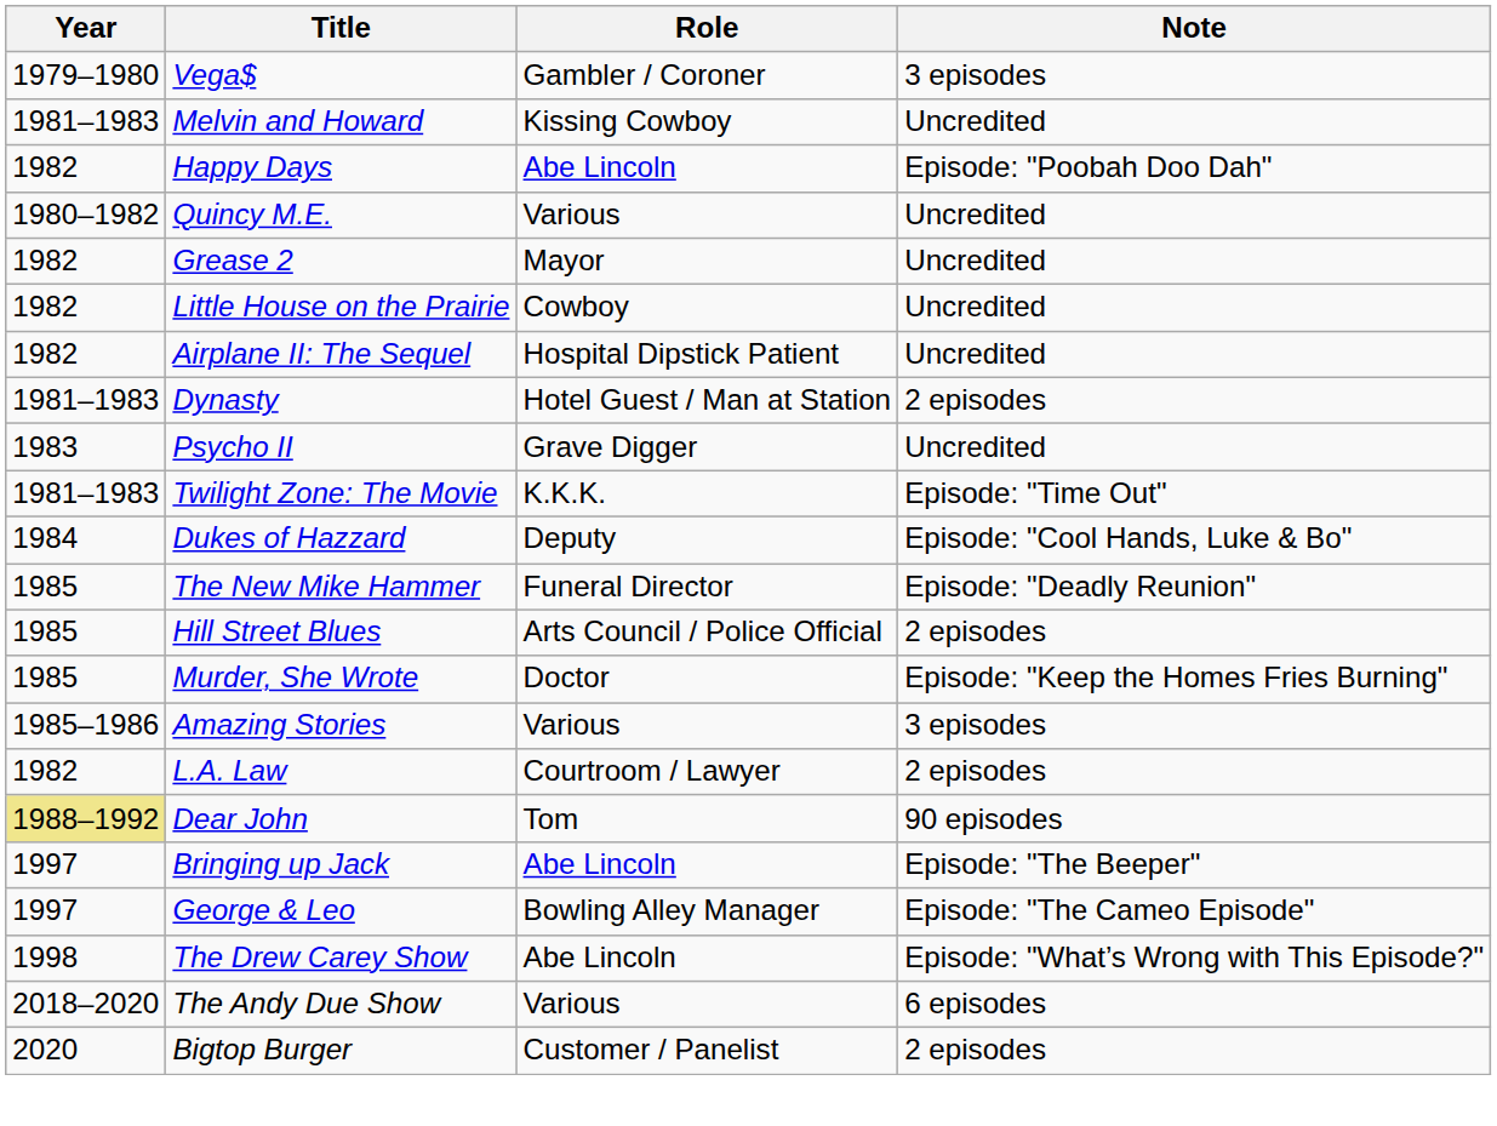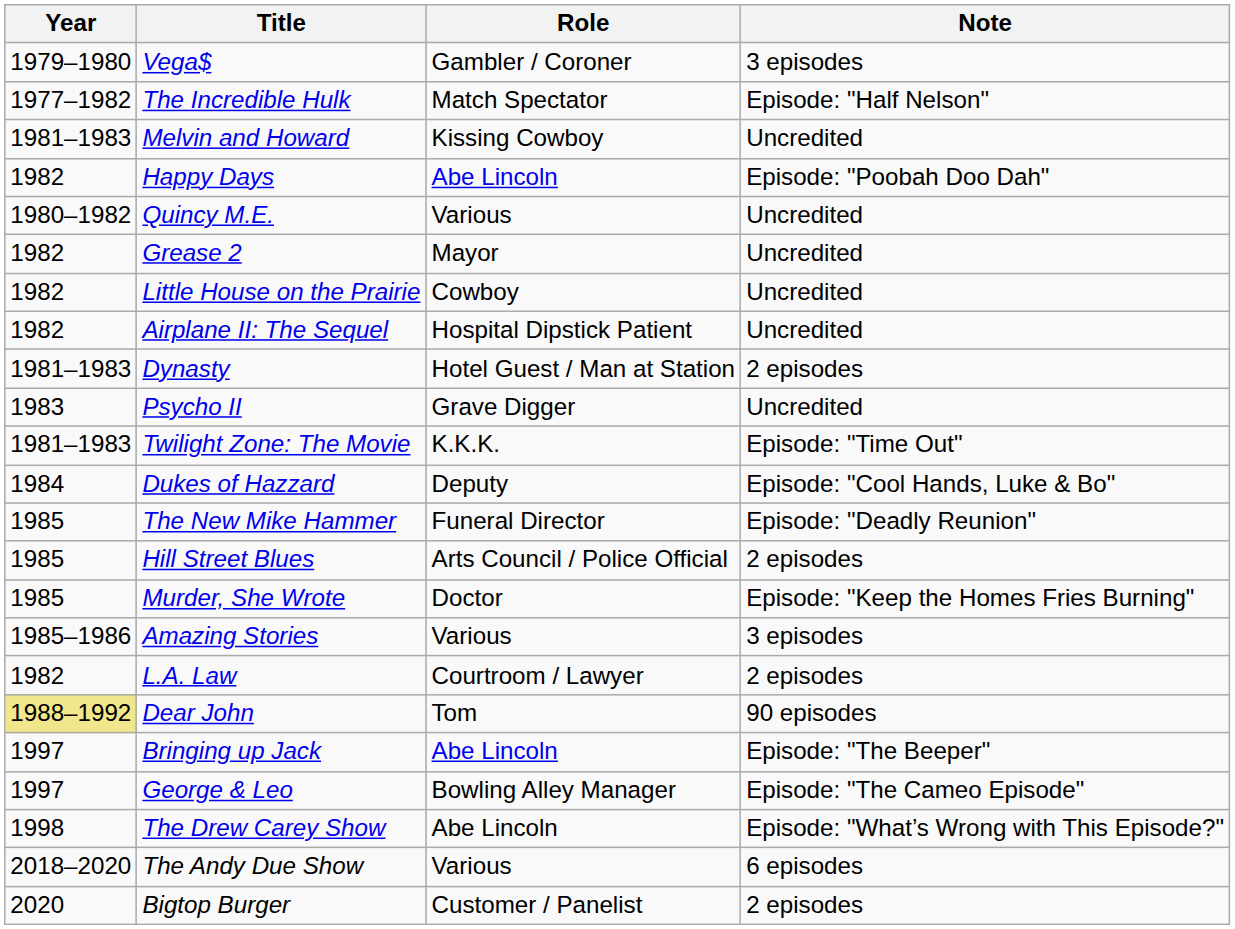+ row: 1977–1982 | The Incredible Hulk | Match Spectator | Episode: "Half Nelson"
